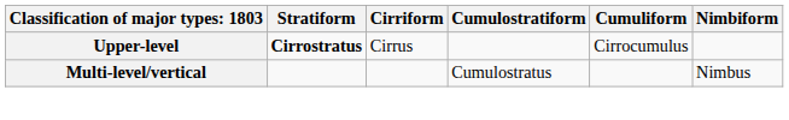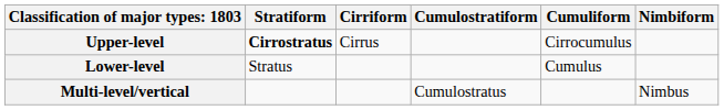+ row: Lower-level | Stratus | Cumulus
